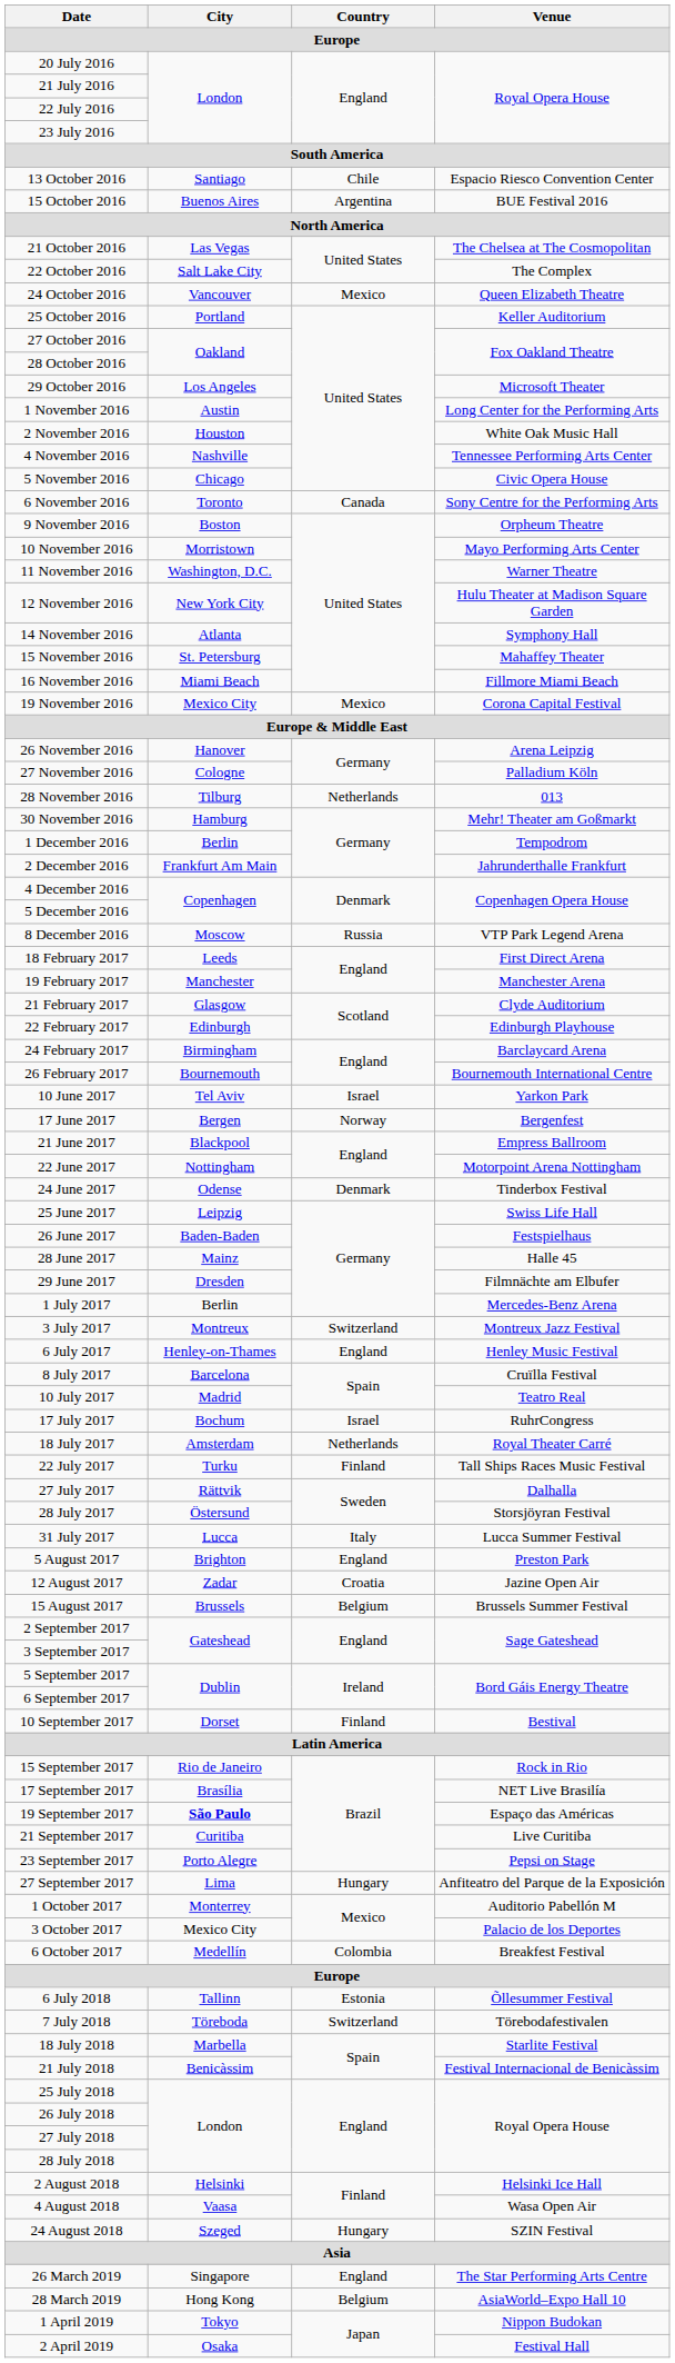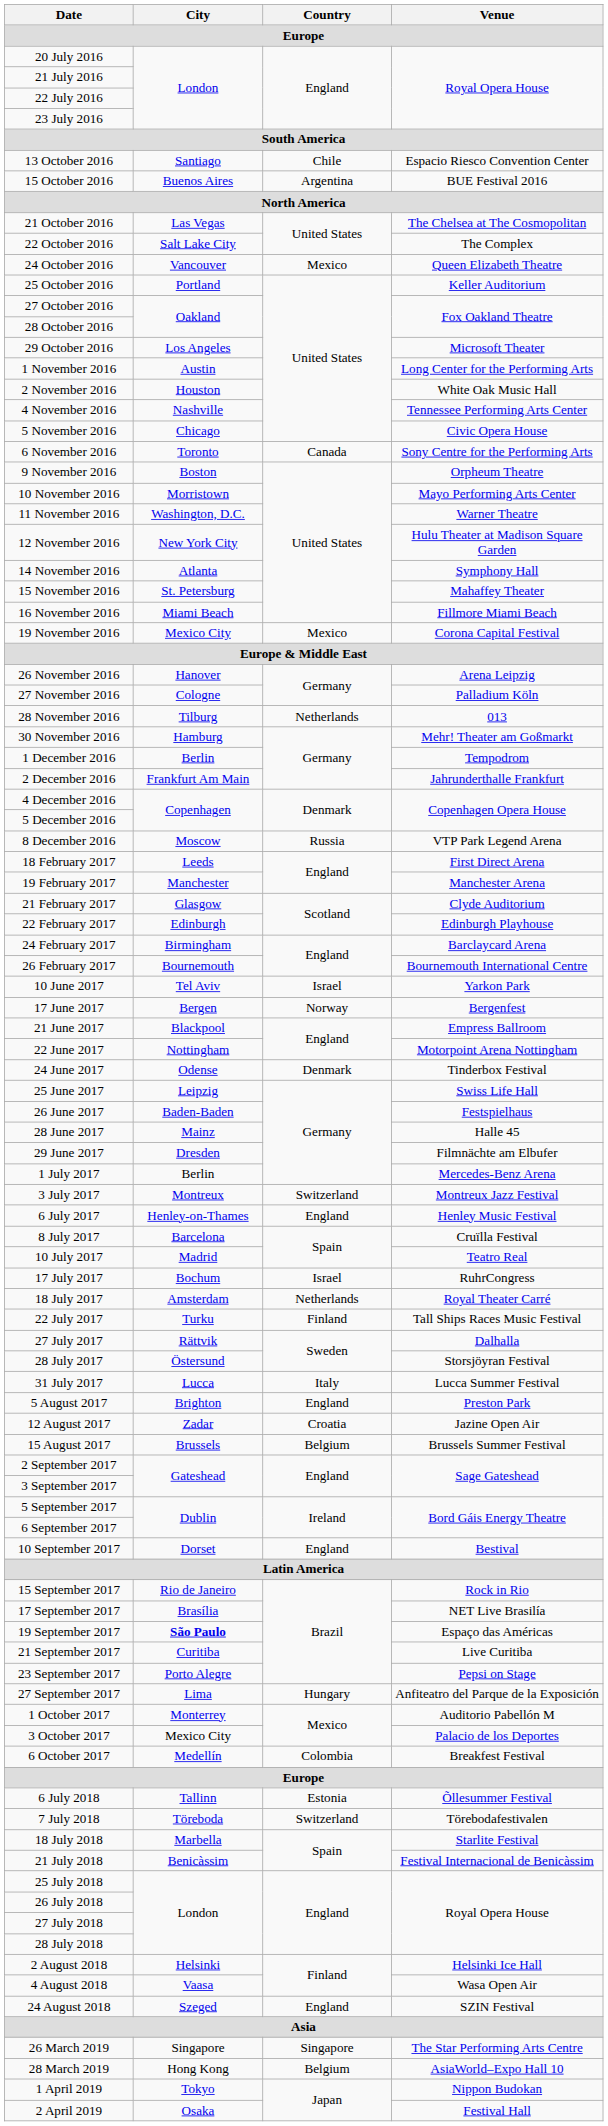10 September 2017 | Country: Finland -> England
24 August 2018 | Country: Hungary -> England
26 March 2019 | Country: England -> Singapore
